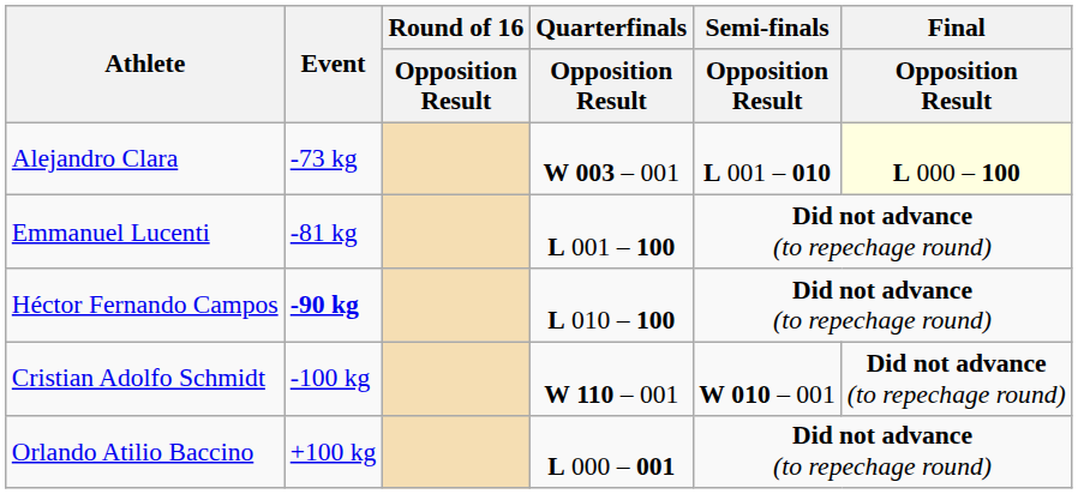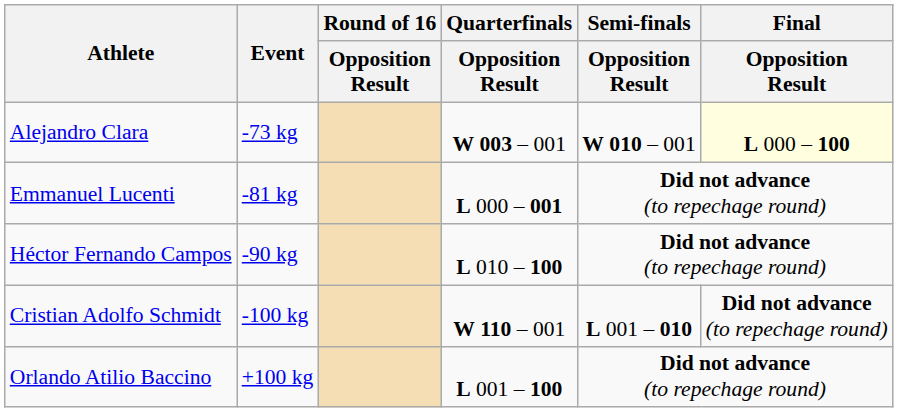Alejandro Clara | Semi-finals / Opposition Result: L 001 – 010 -> W 010 – 001
Emmanuel Lucenti | Quarterfinals / Opposition Result: L 001 – 100 -> L 000 – 001
Héctor Fernando Campos | Event: bold -> normal
Cristian Adolfo Schmidt | Semi-finals / Opposition Result: W 010 – 001 -> L 001 – 010
Orlando Atilio Baccino | Quarterfinals / Opposition Result: L 000 – 001 -> L 001 – 100
